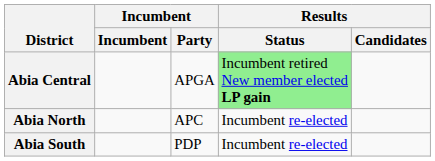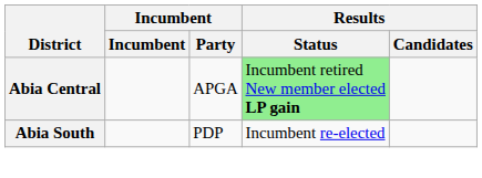- row: Abia North | APC | Incumbent re-elected
